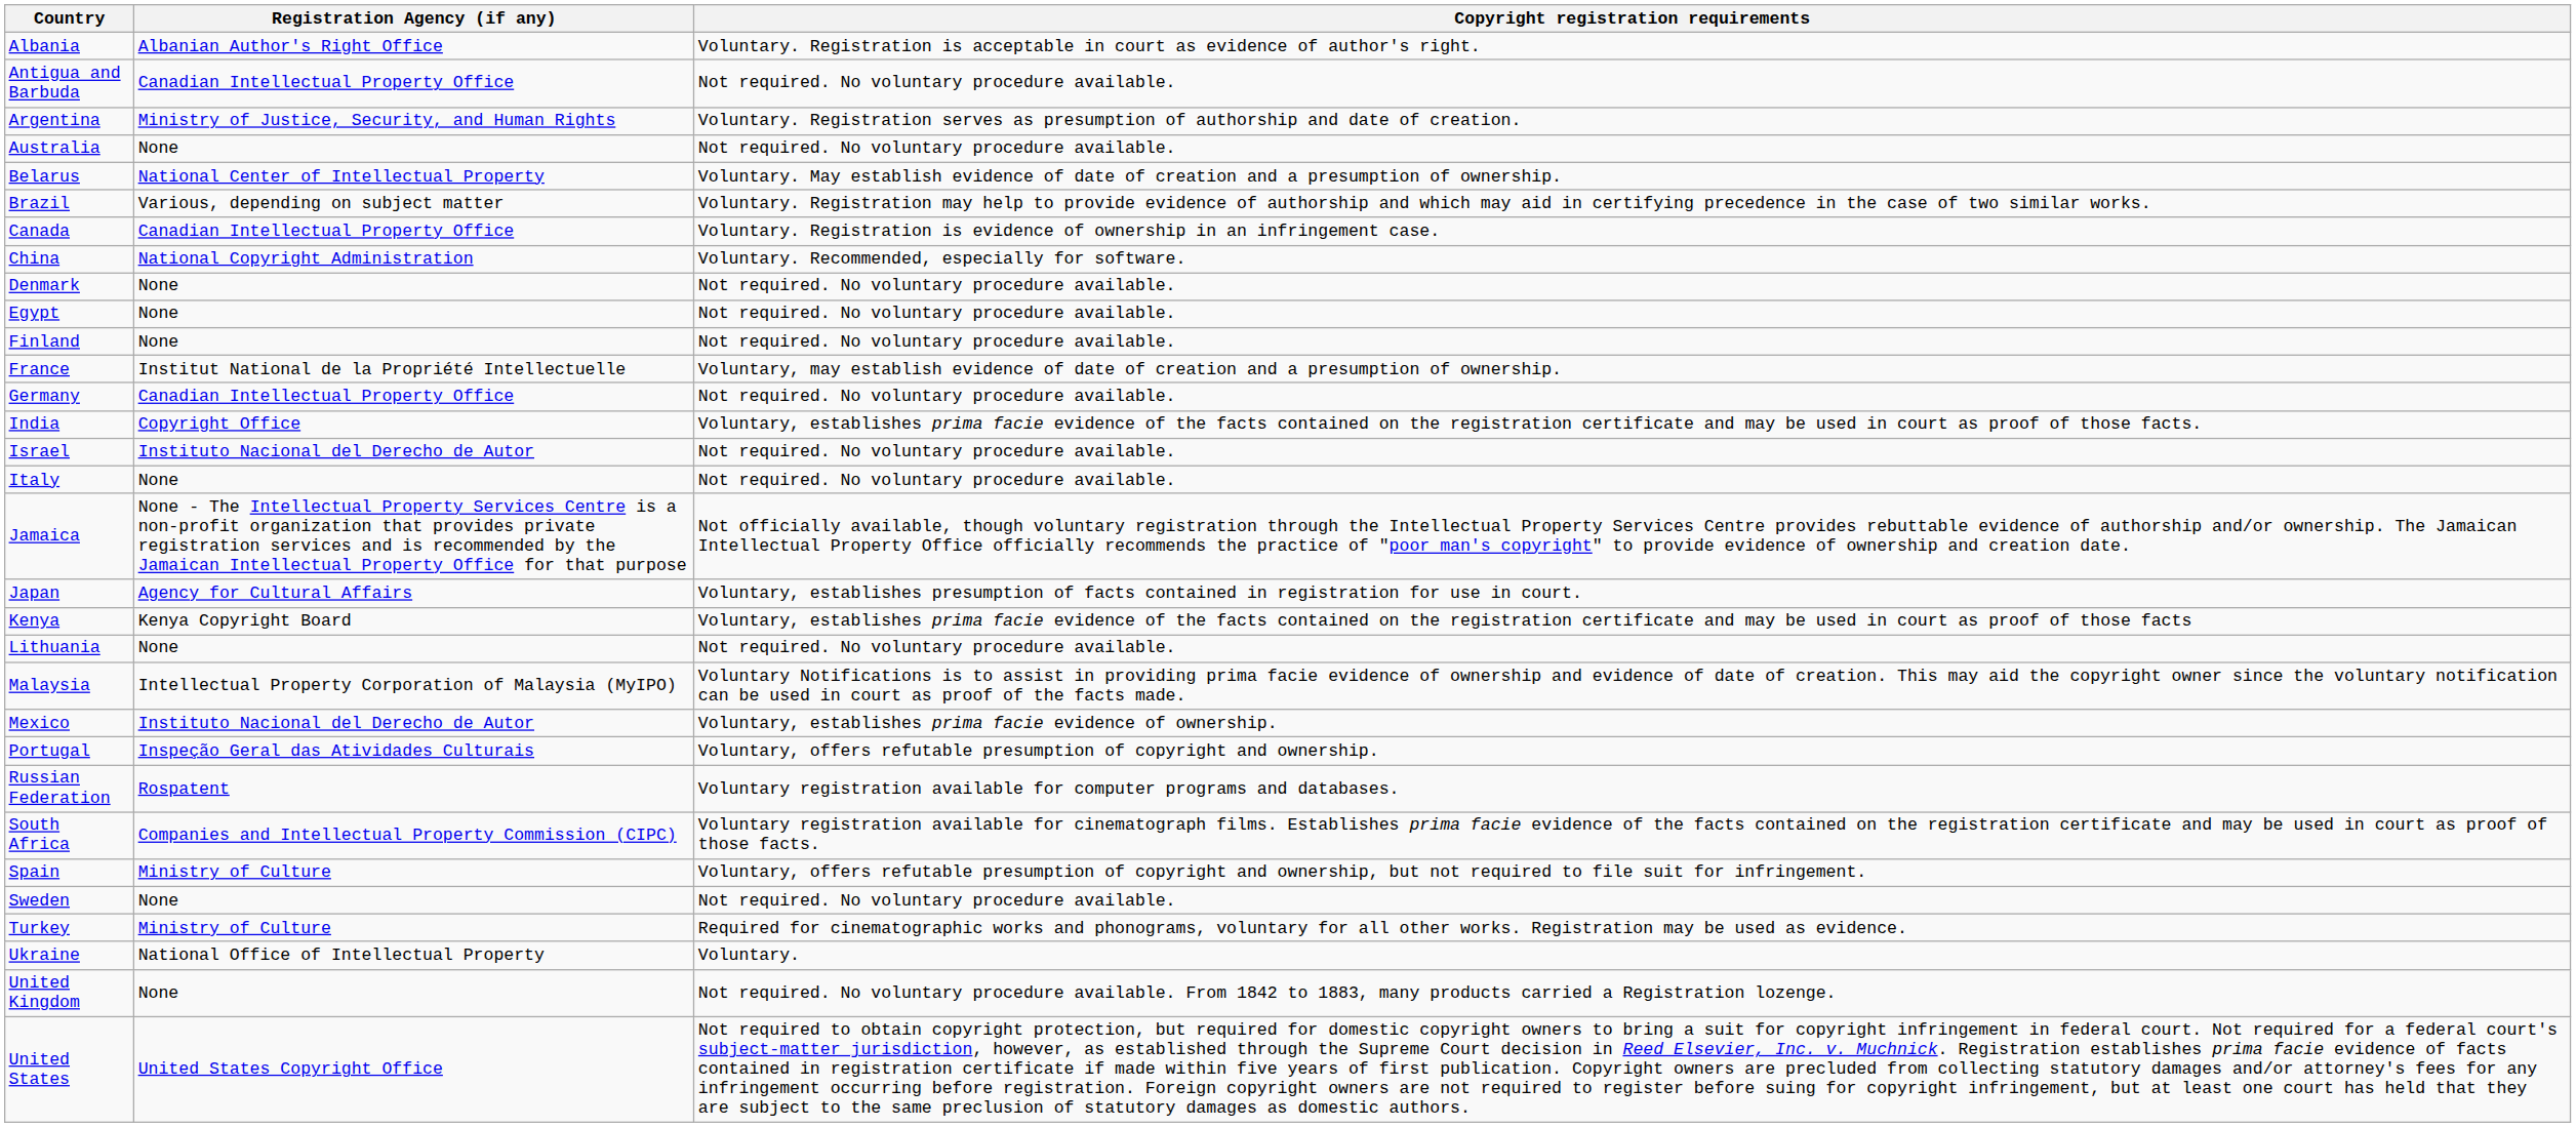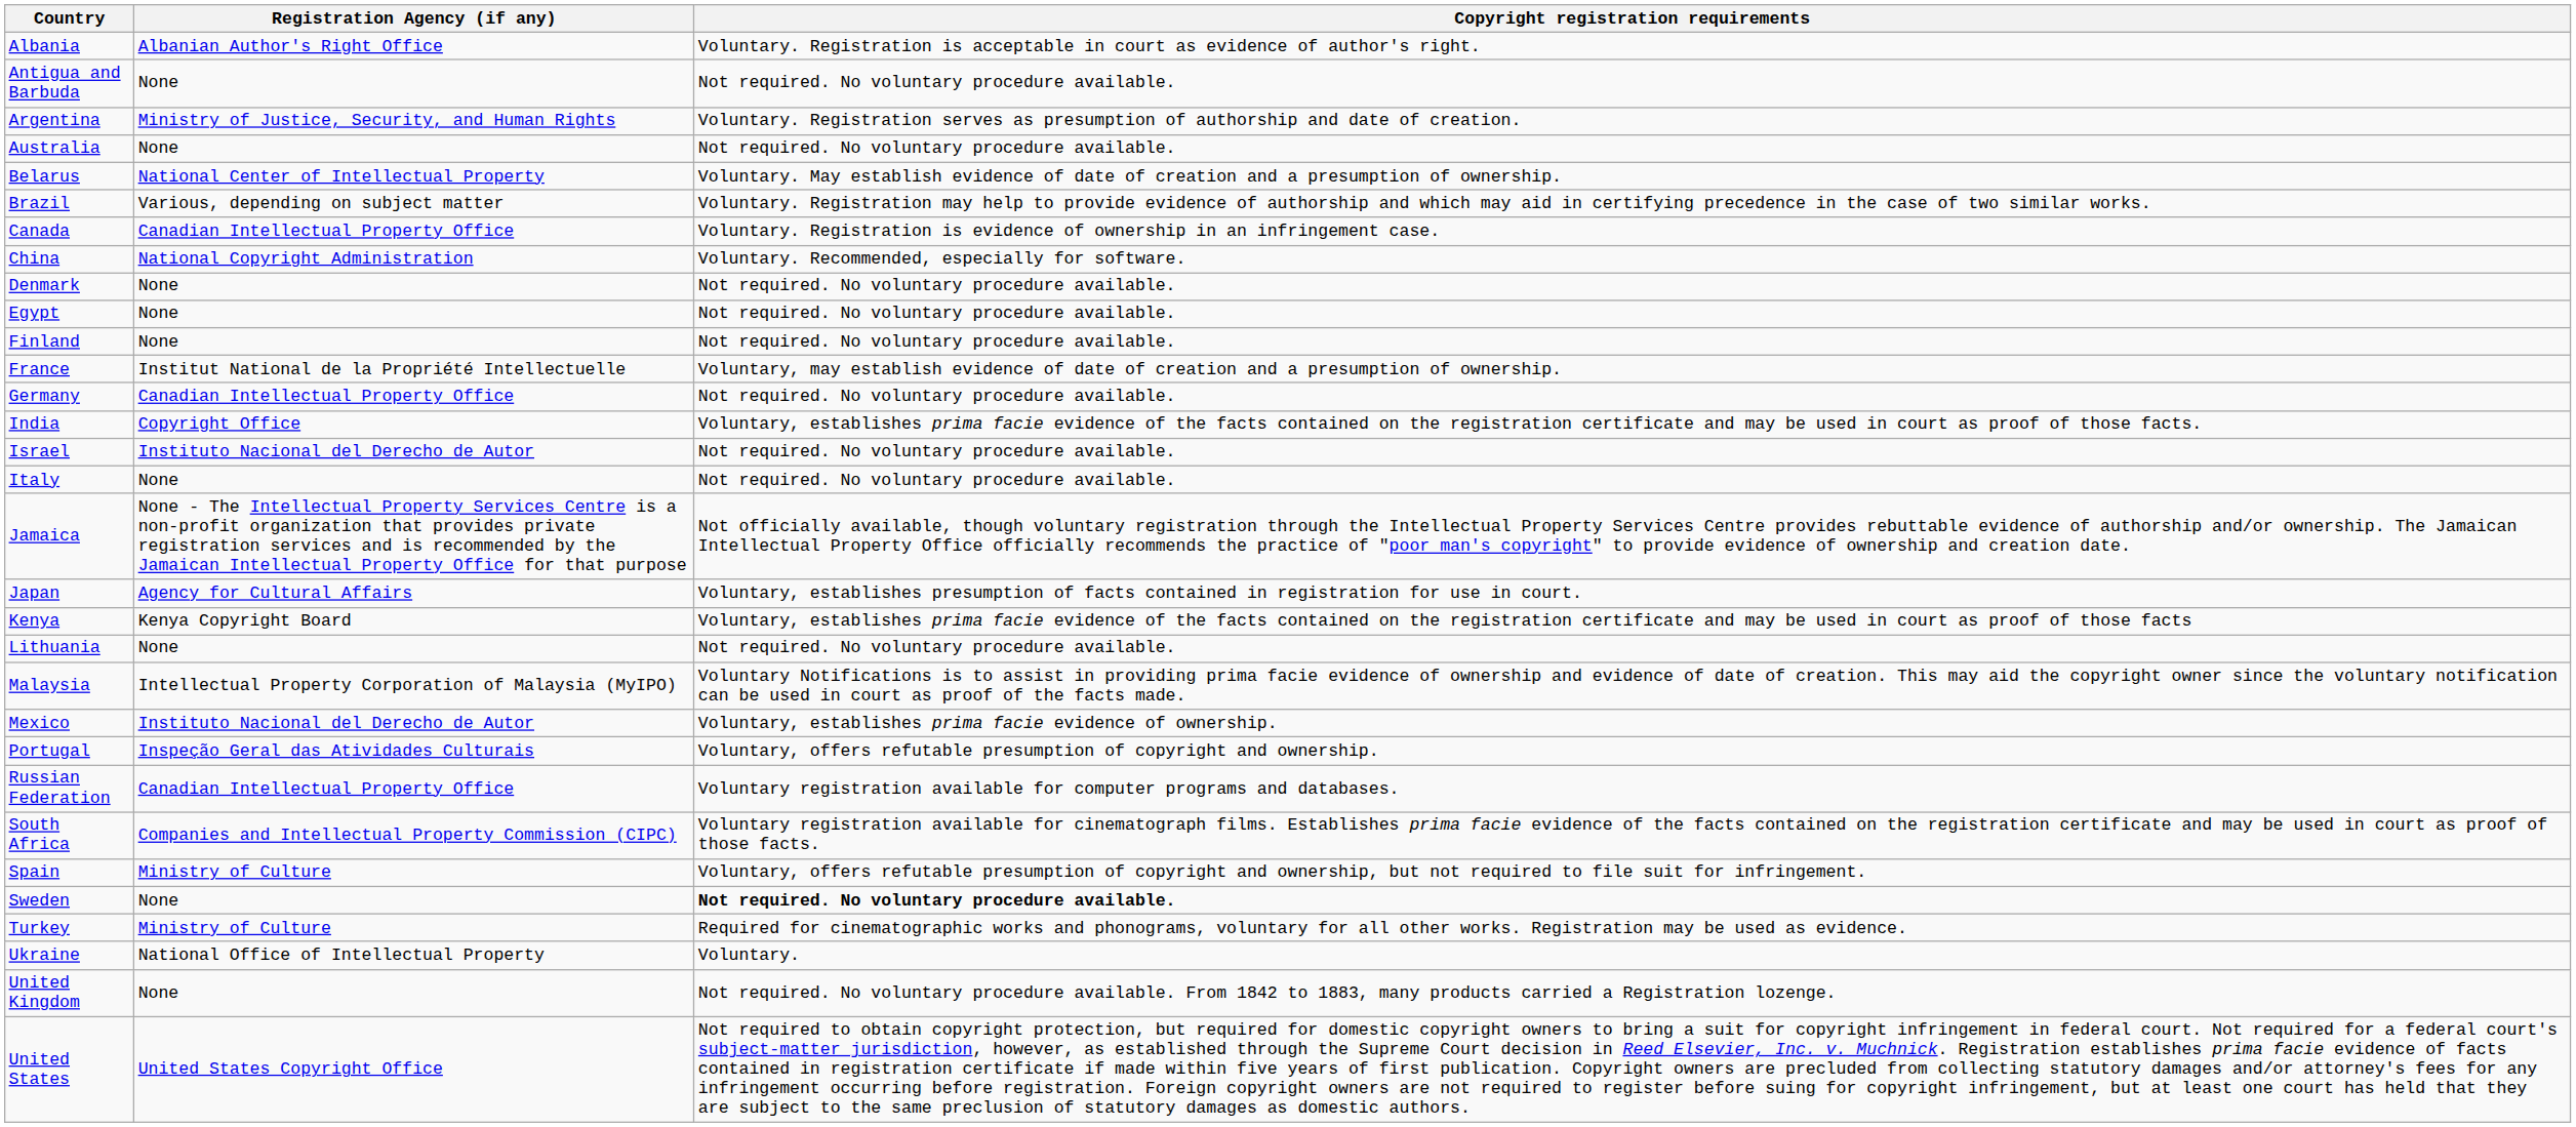Antigua and Barbuda | Registration Agency (if any): Canadian Intellectual Property Office -> None
Russian Federation | Registration Agency (if any): Rospatent -> Canadian Intellectual Property Office
Sweden | Copyright registration requirements: normal -> bold
